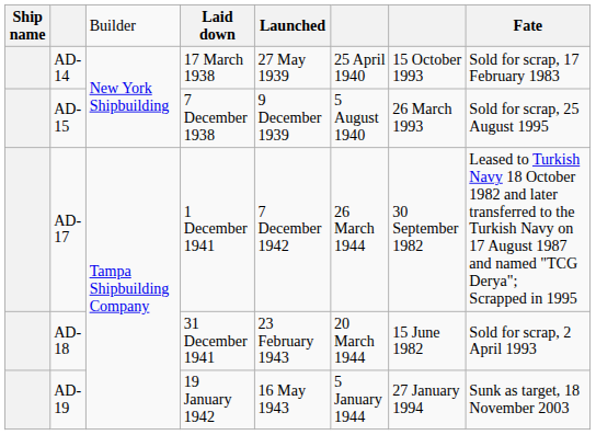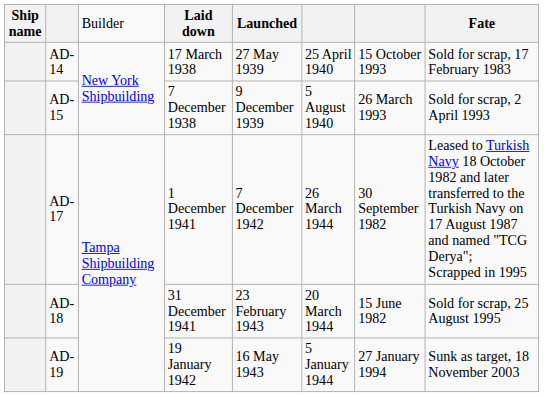AD-15 | column 8: Sold for scrap, 25 August 1995 -> Sold for scrap, 2 April 1993
AD-18 | column 8: Sold for scrap, 2 April 1993 -> Sold for scrap, 25 August 1995
